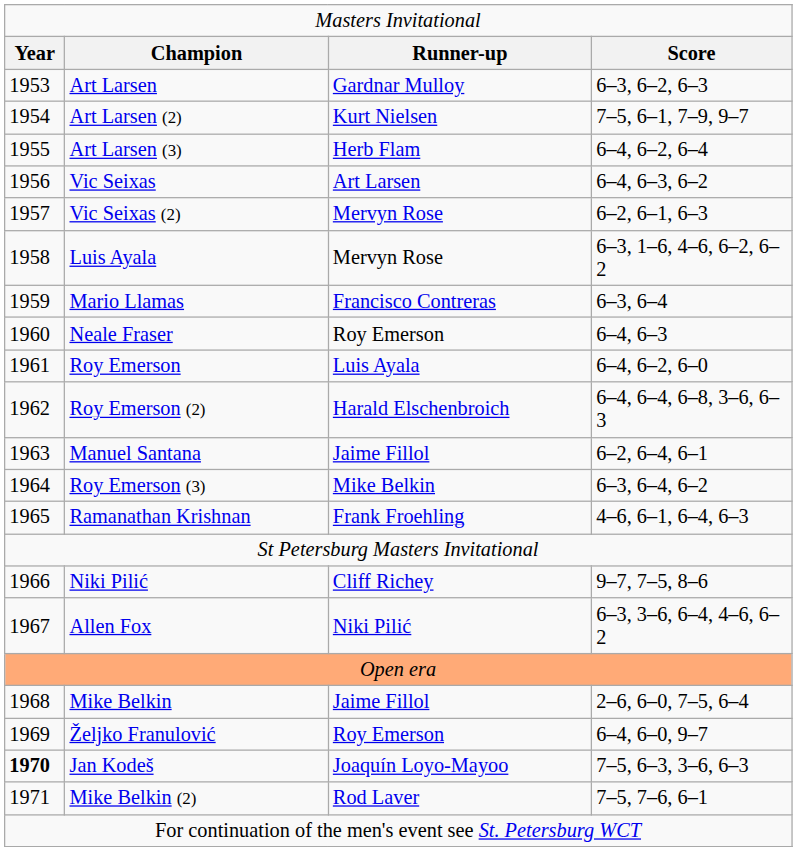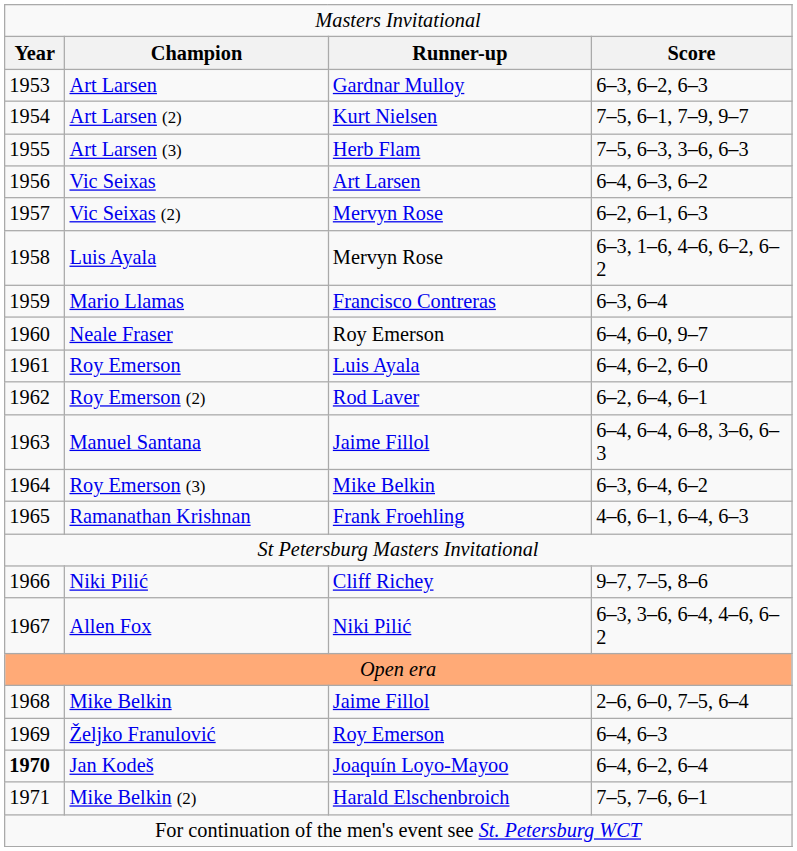Art Larsen (3) | column 4: 6–4, 6–2, 6–4 -> 7–5, 6–3, 3–6, 6–3
Neale Fraser | column 4: 6–4, 6–3 -> 6–4, 6–0, 9–7
Roy Emerson (2) | column 3: Harald Elschenbroich -> Rod Laver
Roy Emerson (2) | column 4: 6–4, 6–4, 6–8, 3–6, 6–3 -> 6–2, 6–4, 6–1
Manuel Santana | column 4: 6–2, 6–4, 6–1 -> 6–4, 6–4, 6–8, 3–6, 6–3
Željko Franulović | column 4: 6–4, 6–0, 9–7 -> 6–4, 6–3
Jan Kodeš | column 4: 7–5, 6–3, 3–6, 6–3 -> 6–4, 6–2, 6–4
Mike Belkin (2) | column 3: Rod Laver -> Harald Elschenbroich
